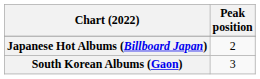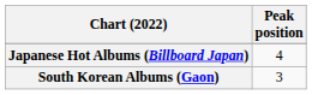Japanese Hot Albums (Billboard Japan) | Peak position: 2 -> 4
